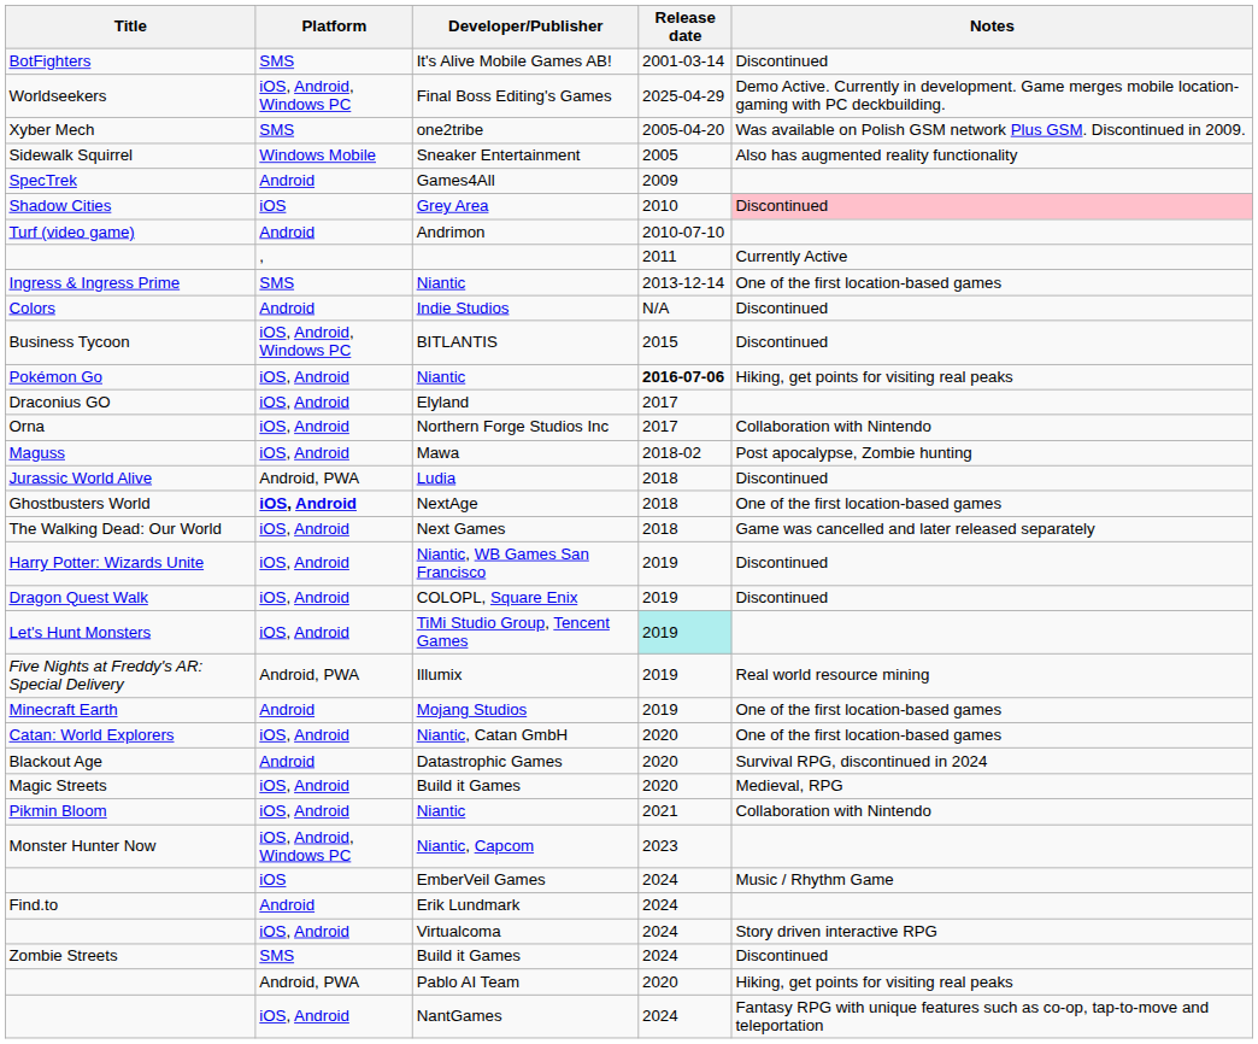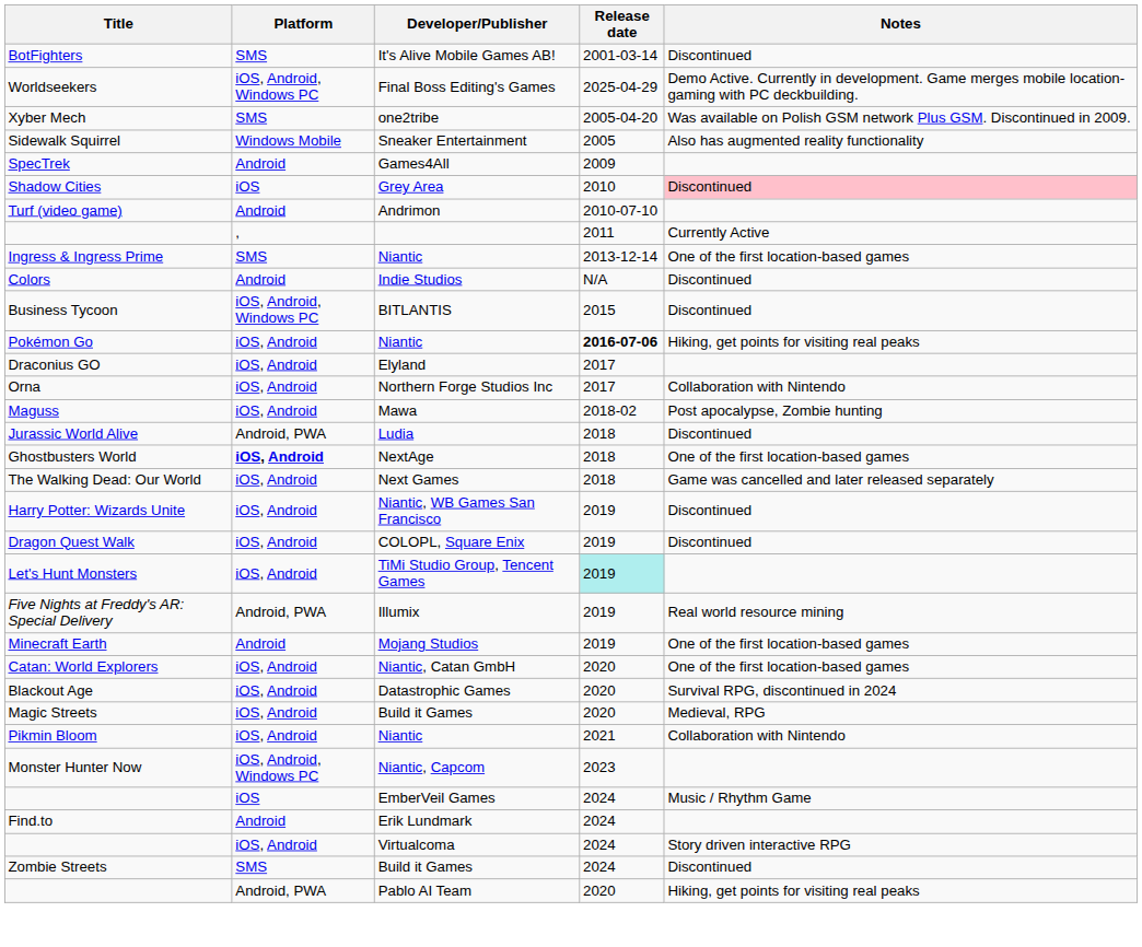Datastrophic Games | Platform: Android -> iOS, Android
- row: iOS, Android | NantGames | 2024 | Fantasy RPG with unique features such as co-op, tap-to-move and teleportation
